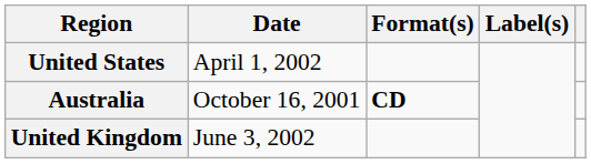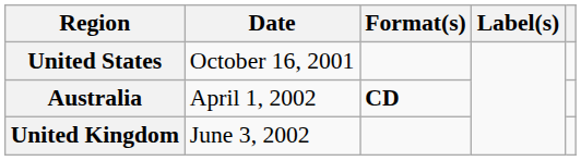United States | Date: April 1, 2002 -> October 16, 2001
Australia | Date: October 16, 2001 -> April 1, 2002
